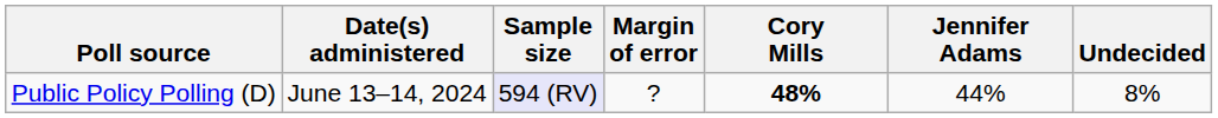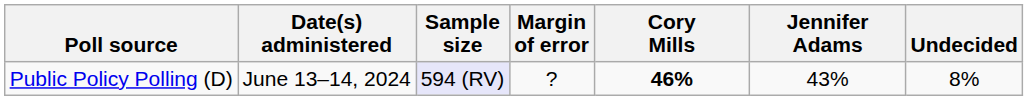Public Policy Polling (D) | Cory Mills: 48% -> 46%
Public Policy Polling (D) | Jennifer Adams: 44% -> 43%
